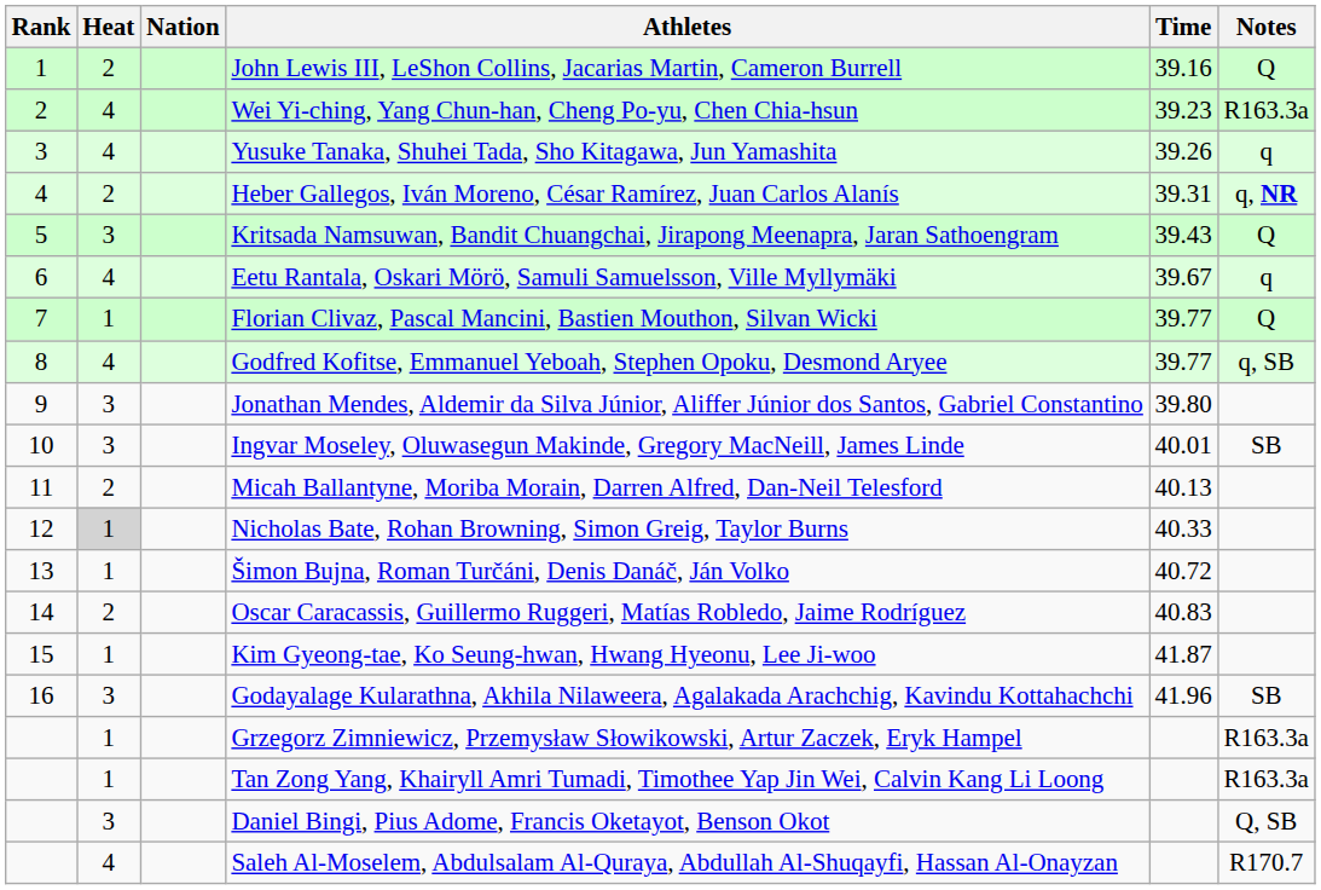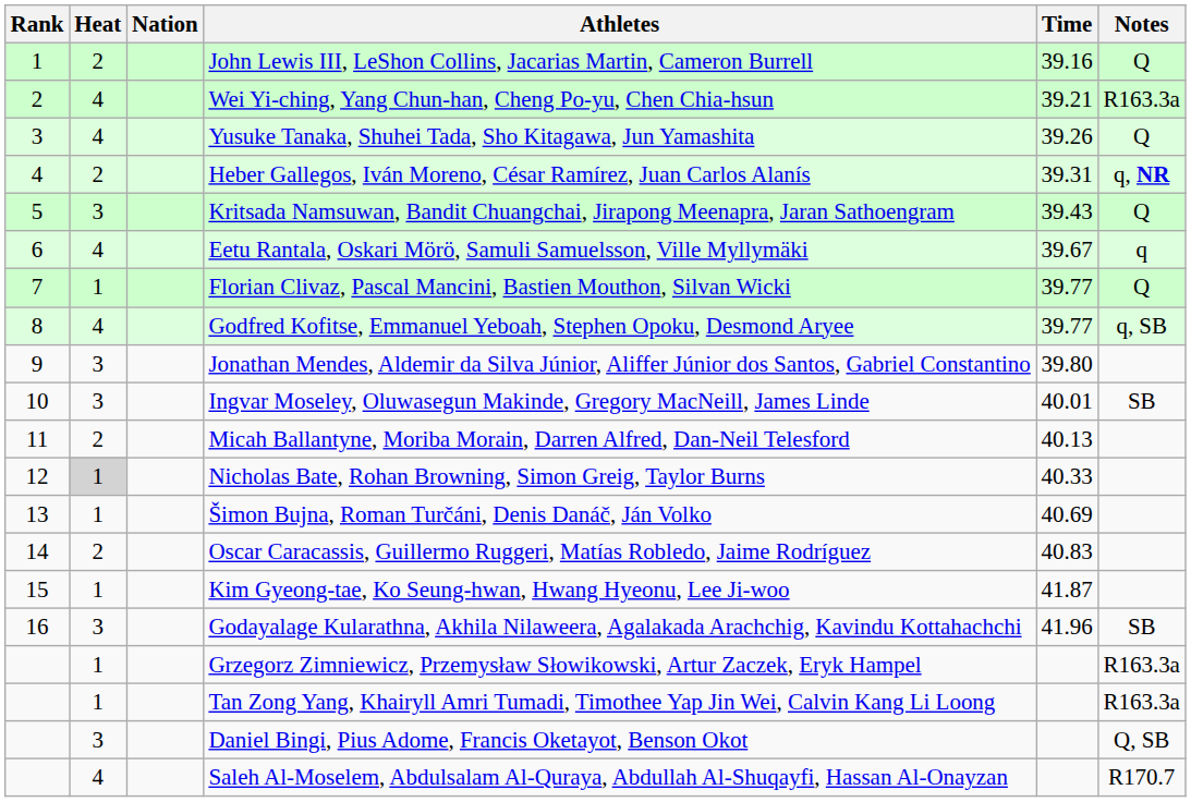Wei Yi-ching, Yang Chun-han, Cheng Po-yu, Chen Chia-hsun | Time: 39.23 -> 39.21
Yusuke Tanaka, Shuhei Tada, Sho Kitagawa, Jun Yamashita | Notes: q -> Q
Šimon Bujna, Roman Turčáni, Denis Danáč, Ján Volko | Time: 40.72 -> 40.69
